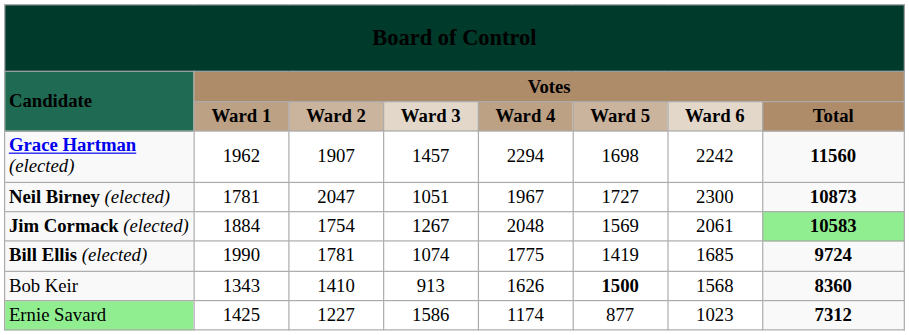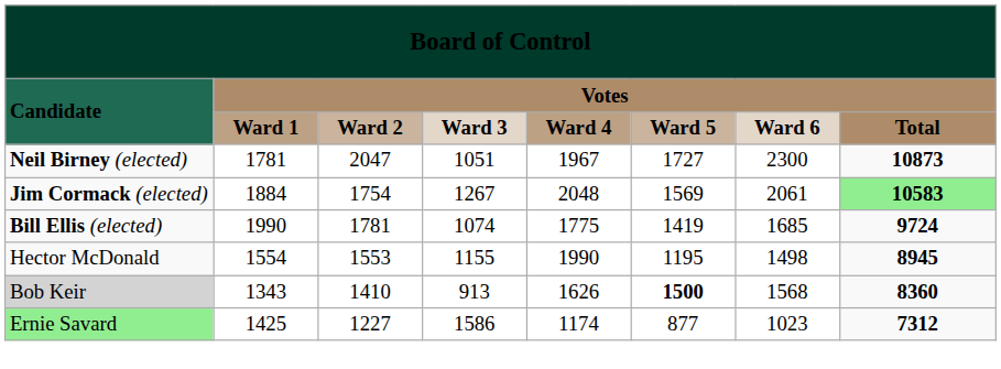- row: Grace Hartman (elected) | 1962 | 1907 | 1457 | 2294 | 1698 | 2242 | 11560
+ row: Hector McDonald | 1554 | 1553 | 1155 | 1990 | 1195 | 1498 | 8945
1343 | column 1: no background -> lightgrey background
